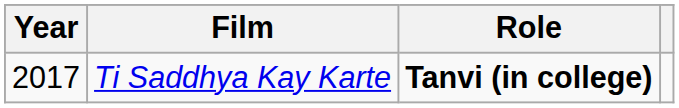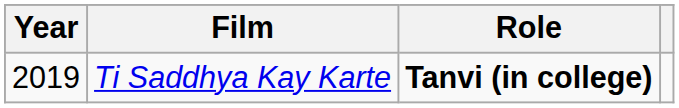Ti Saddhya Kay Karte | Year: 2017 -> 2019
